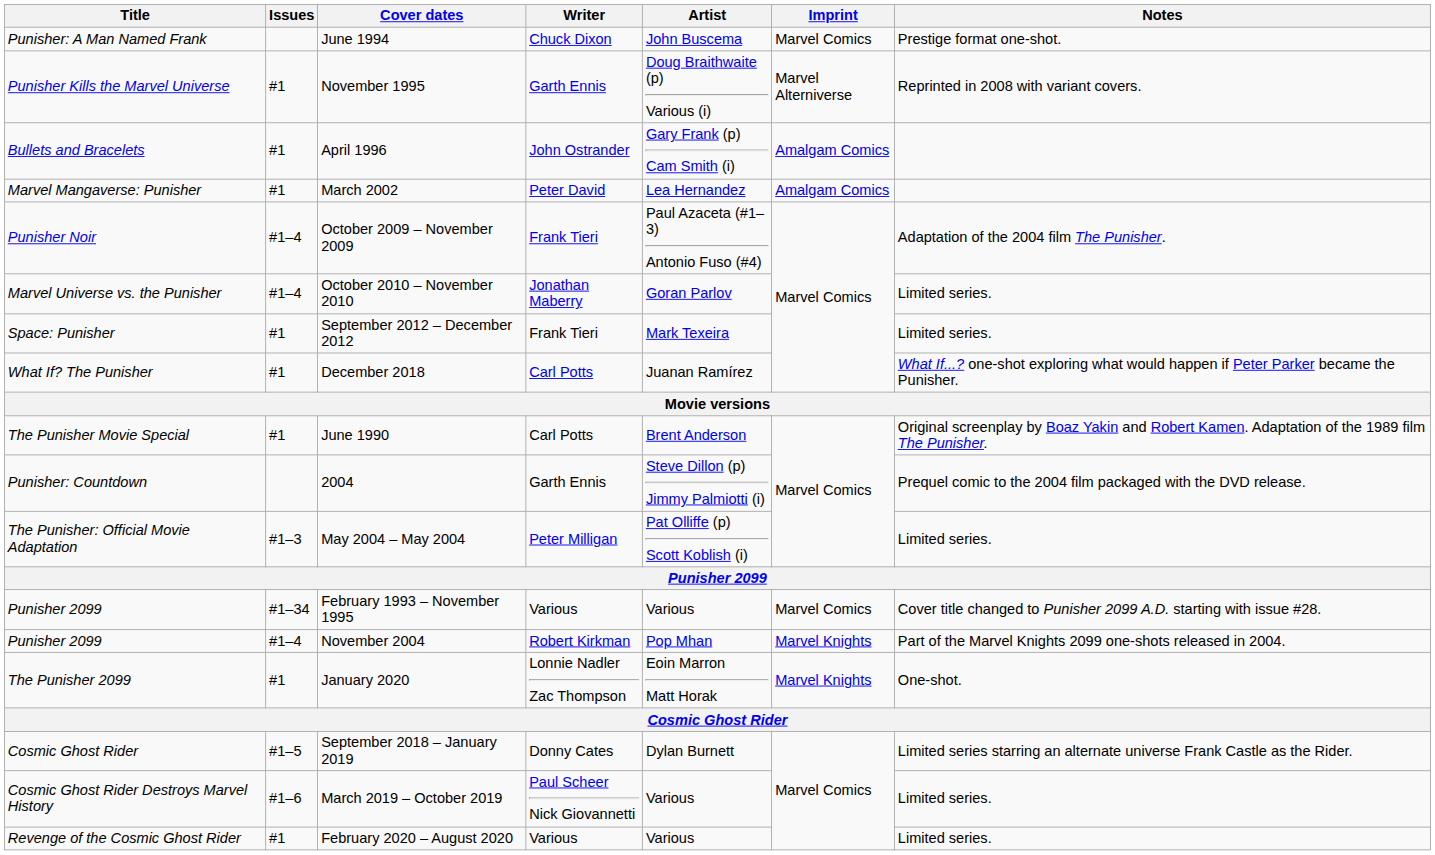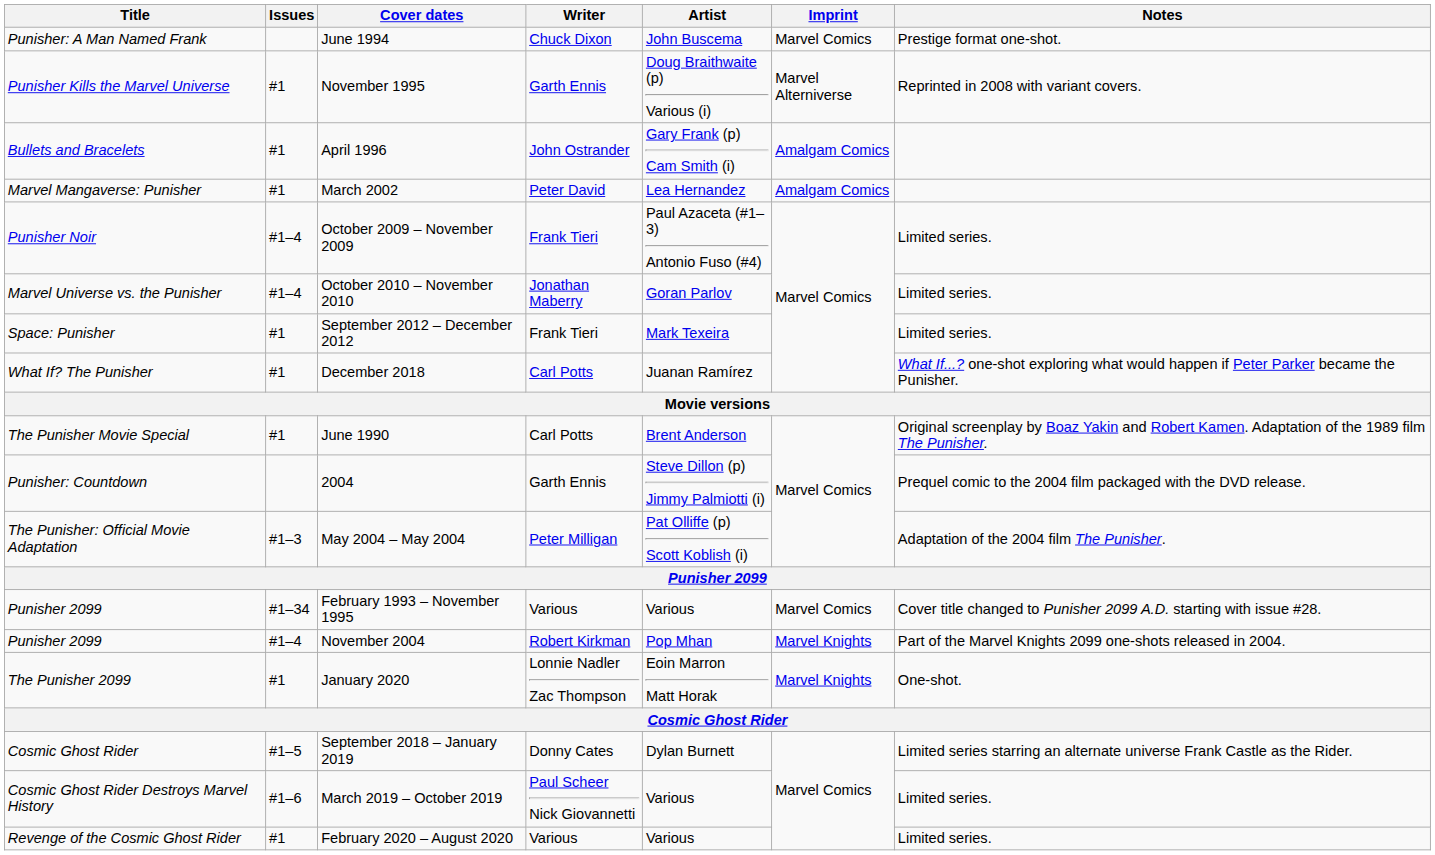October 2009 – November 2009 | Notes: Adaptation of the 2004 film The Punisher. -> Limited series.
May 2004 – May 2004 | Notes: Limited series. -> Adaptation of the 2004 film The Punisher.
